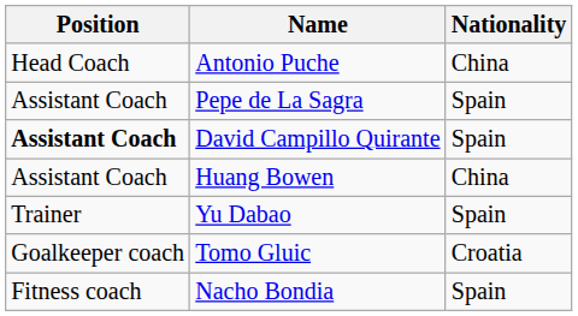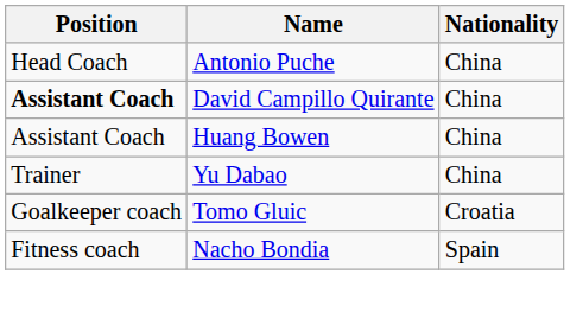- row: Assistant Coach | Pepe de La Sagra | Spain
David Campillo Quirante | Nationality: Spain -> China
Yu Dabao | Nationality: Spain -> China
